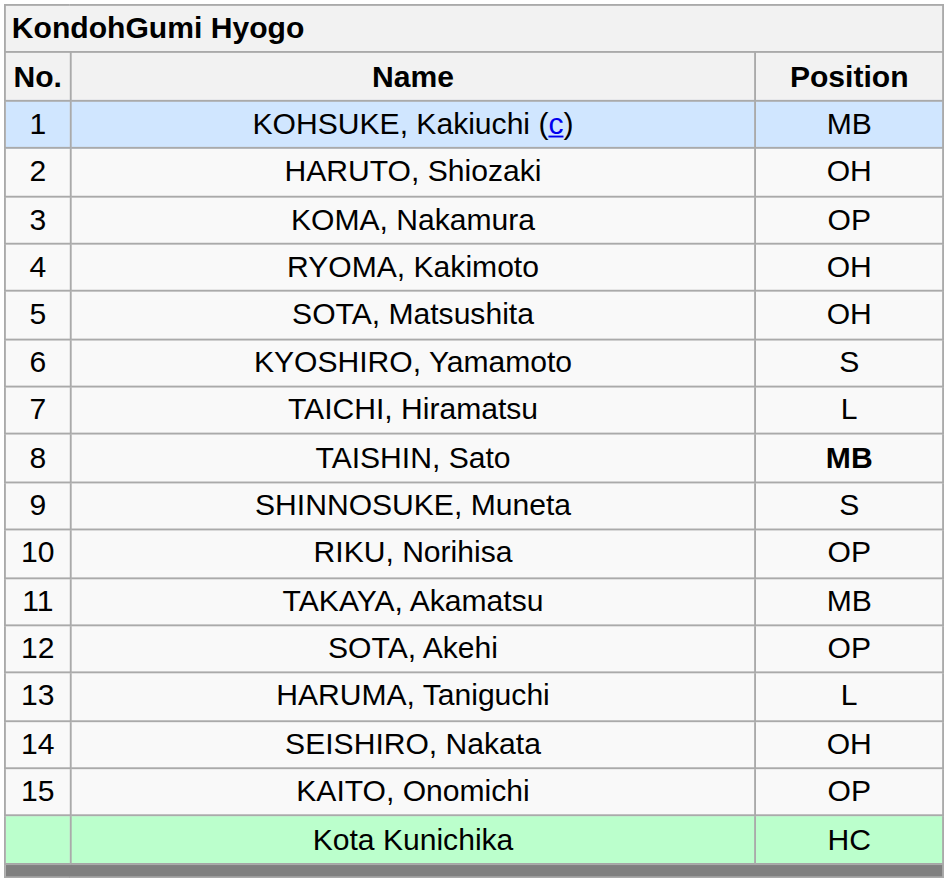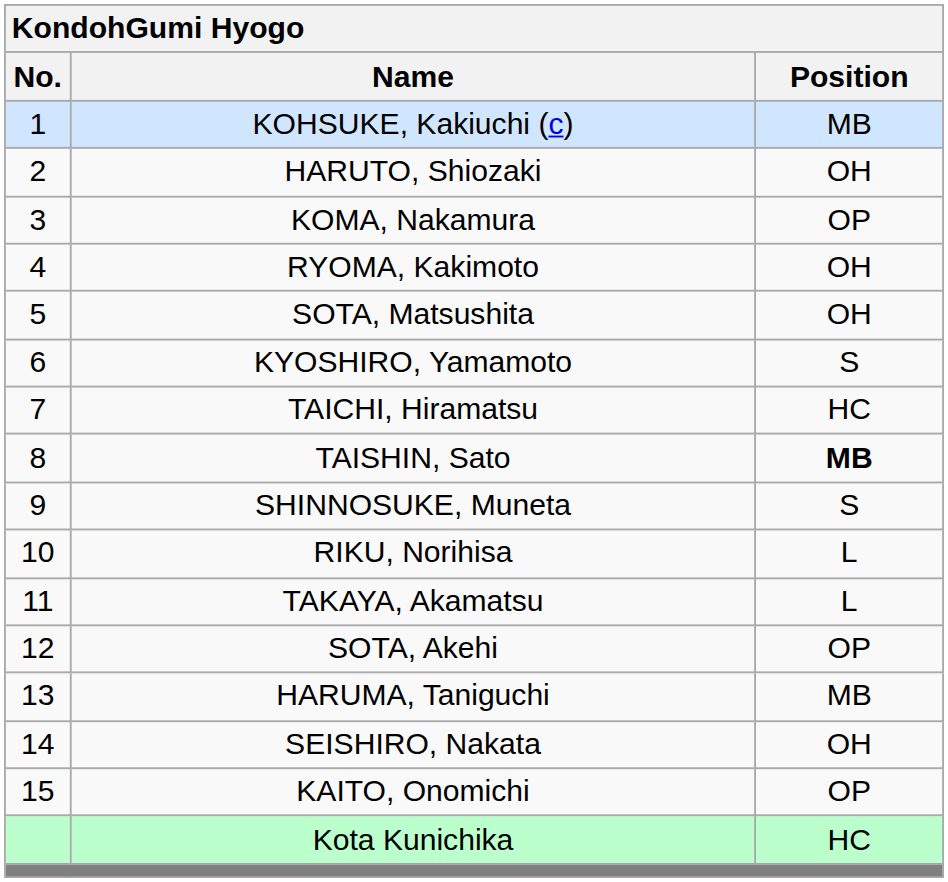TAICHI, Hiramatsu | Position: L -> HC
RIKU, Norihisa | Position: OP -> L
TAKAYA, Akamatsu | Position: MB -> L
HARUMA, Taniguchi | Position: L -> MB
